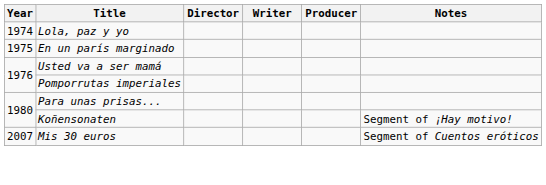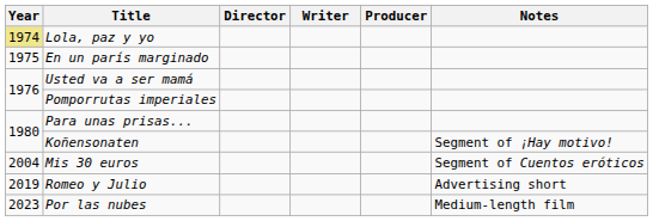Lola, paz y yo | Year: no background -> khaki background
Mis 30 euros | Year: 2007 -> 2004
+ row: 2019 | Romeo y Julio | Advertising short
+ row: 2023 | Por las nubes | Medium-length film
